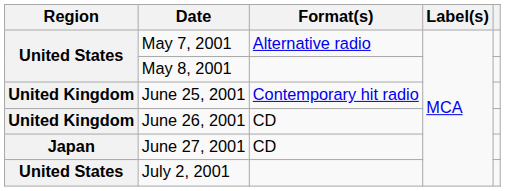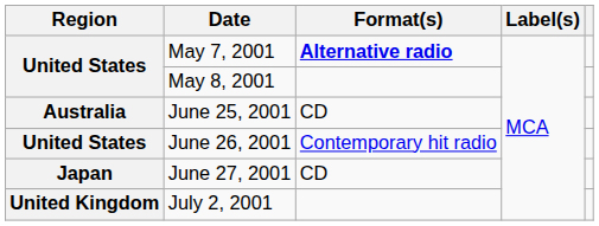May 7, 2001 | Format(s): normal -> bold
June 25, 2001 | Region: United Kingdom -> Australia
June 25, 2001 | Format(s): Contemporary hit radio -> CD
June 26, 2001 | Region: United Kingdom -> United States
June 26, 2001 | Format(s): CD -> Contemporary hit radio
July 2, 2001 | Region: United States -> United Kingdom
